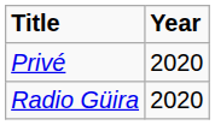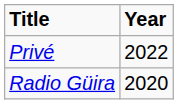Privé | Year: 2020 -> 2022
